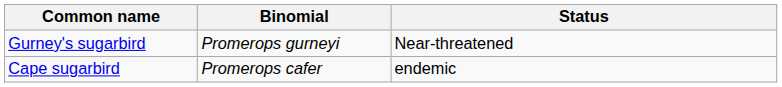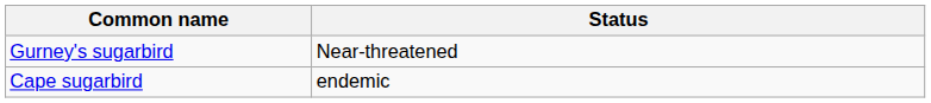- column: Binomial | Promerops gurneyi | Promerops cafer
